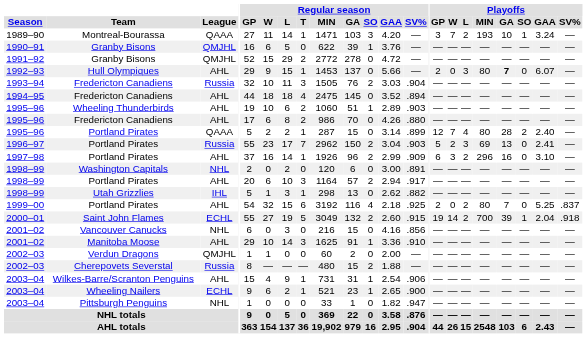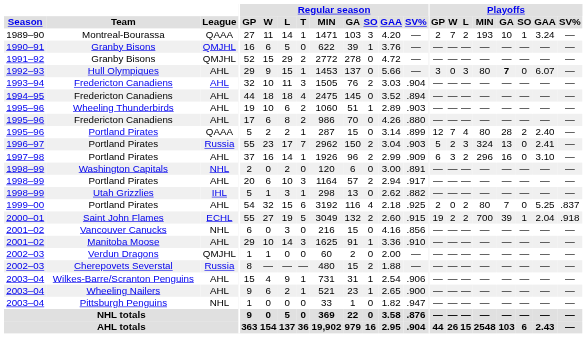Montreal-Bourassa | Playoffs / GP: 3 -> 2
Hull Olympiques | Playoffs / GP: 2 -> 3
1993–94 / Fredericton Canadiens | League: Russia -> AHL
1996–97 / Portland Pirates | Playoffs / MIN: 69 -> 324
Saint John Flames | Playoffs / W: 14 -> 2
Wheeling Nailers | League: ECHL -> AHL
